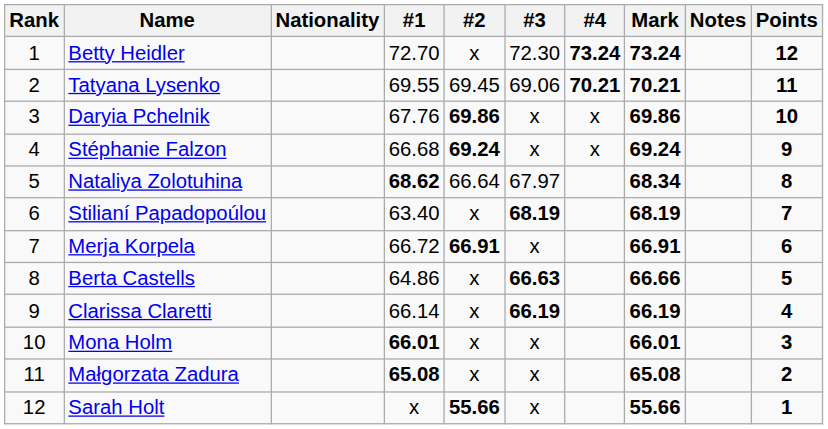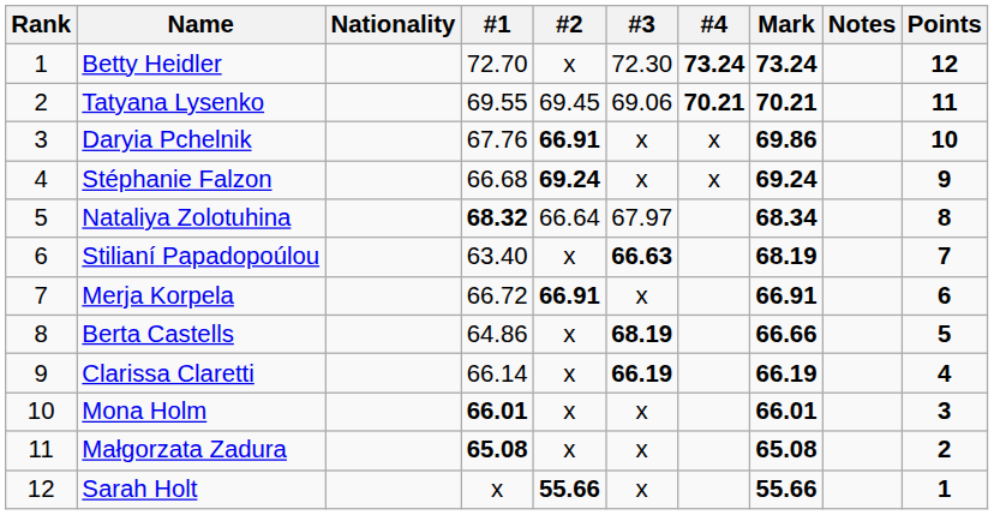Daryia Pchelnik | #2: 69.86 -> 66.91
Nataliya Zolotuhina | #1: 68.62 -> 68.32
Stilianí Papadopoúlou | #3: 68.19 -> 66.63
Berta Castells | #3: 66.63 -> 68.19
